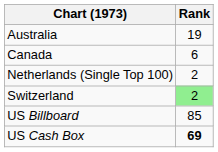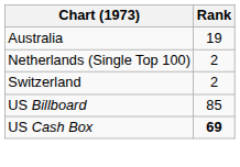- row: Canada | 6
Switzerland | Rank: lightgreen background -> no background
